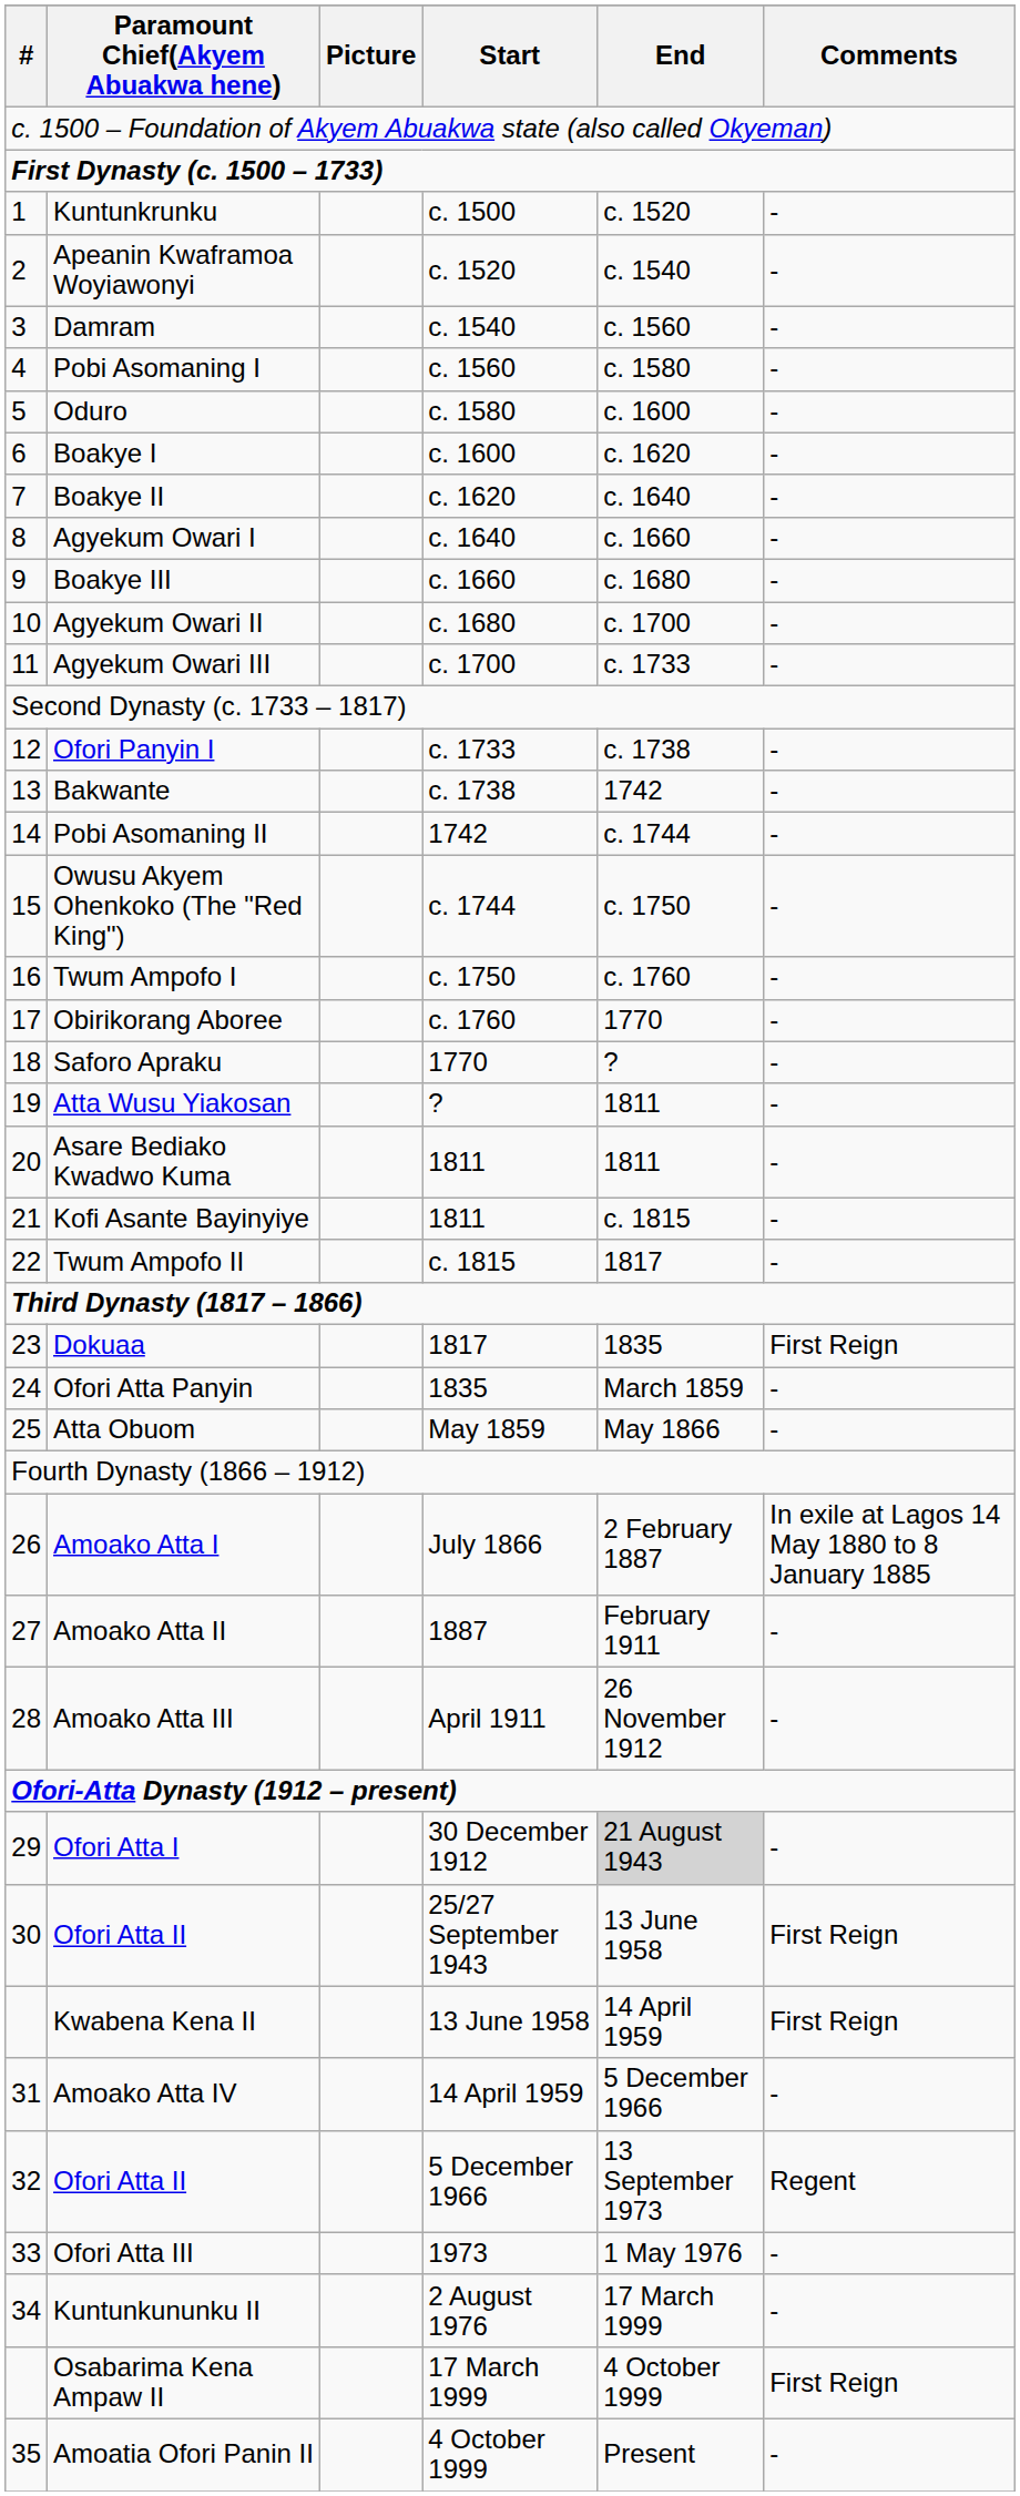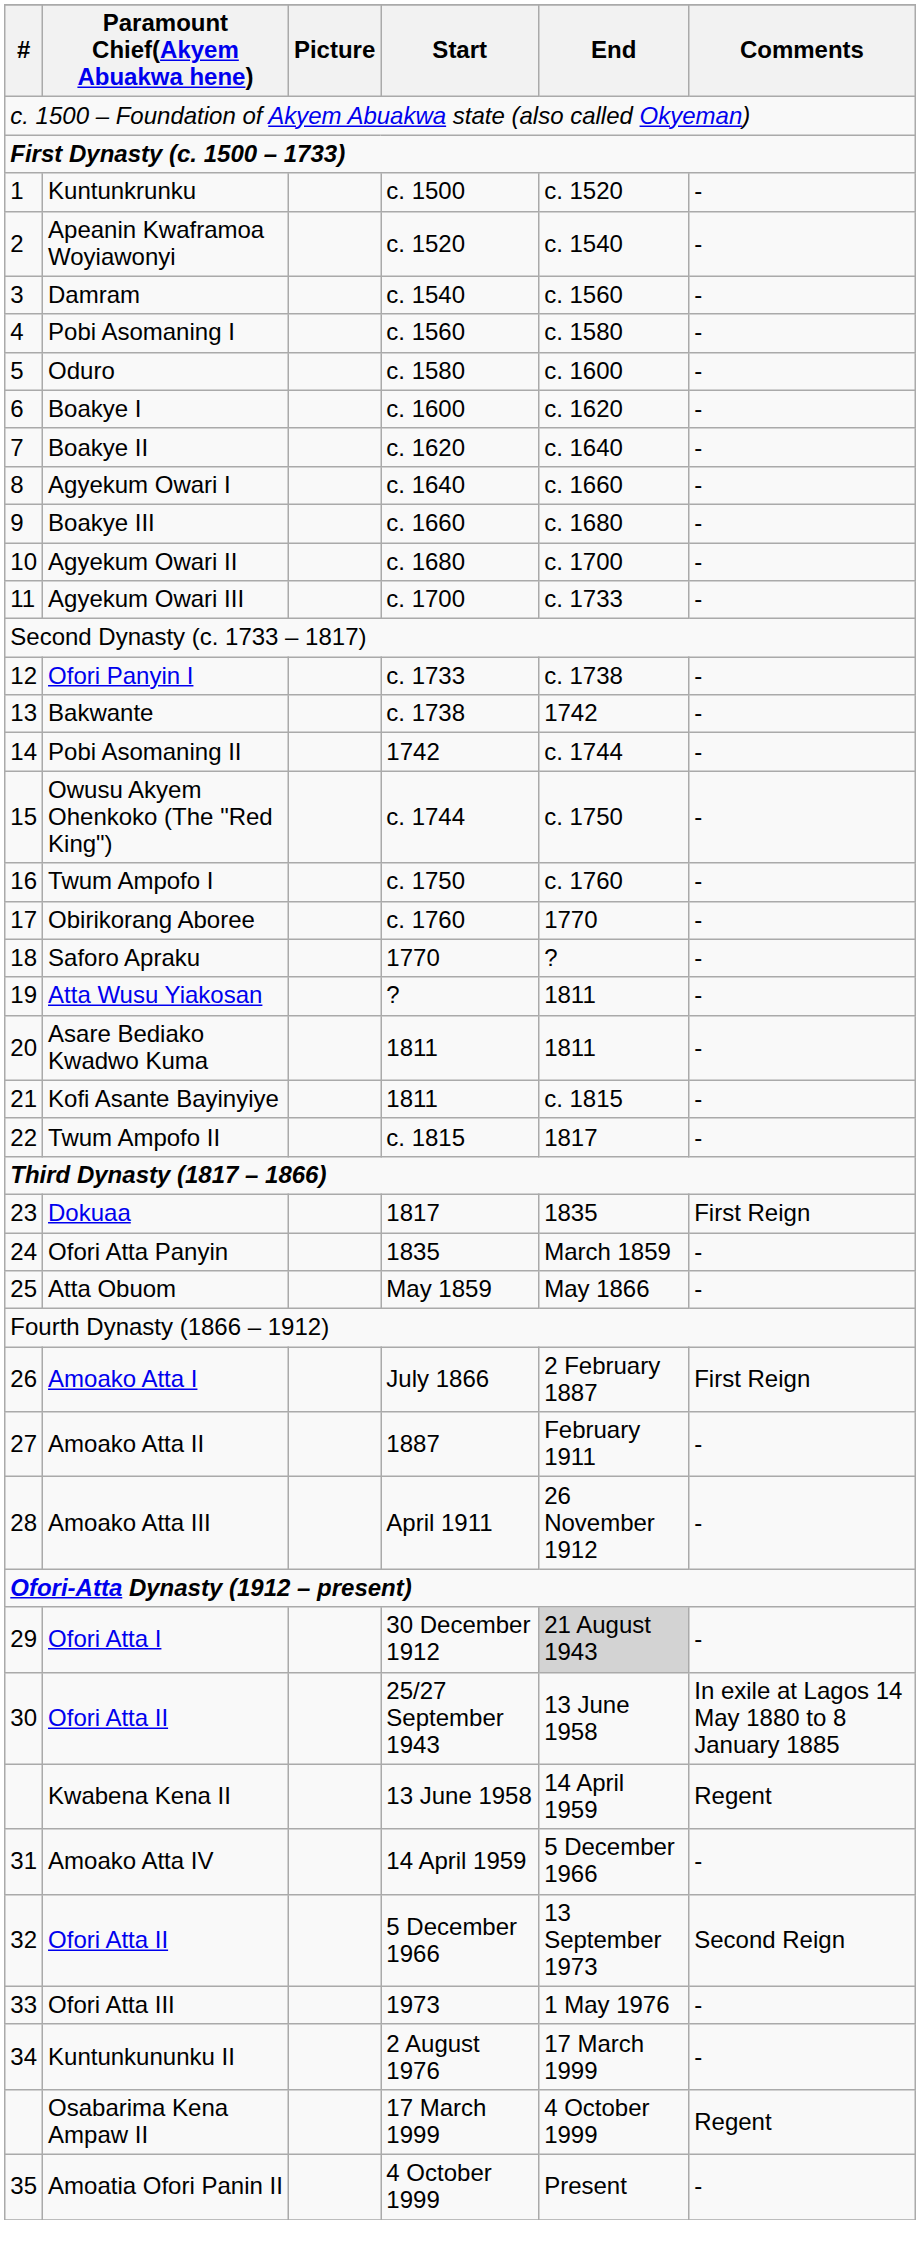Amoako Atta I | Comments: In exile at Lagos 14 May 1880 to 8 January 1885 -> First Reign
30 / Ofori Atta II | Comments: First Reign -> In exile at Lagos 14 May 1880 to 8 January 1885
Kwabena Kena II | Comments: First Reign -> Regent
32 / Ofori Atta II | Comments: Regent -> Second Reign
Osabarima Kena Ampaw II | Comments: First Reign -> Regent
